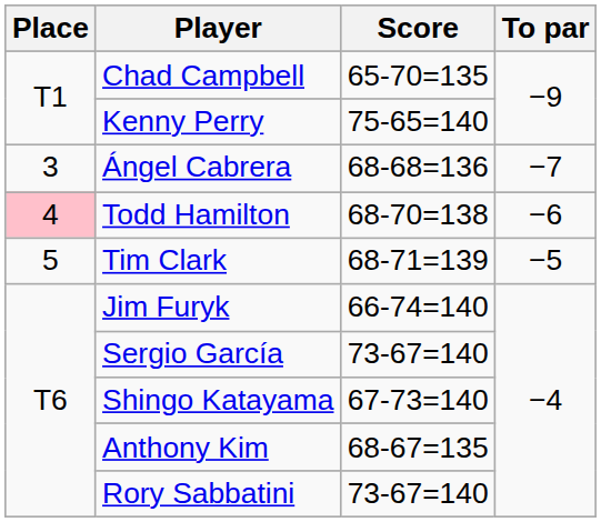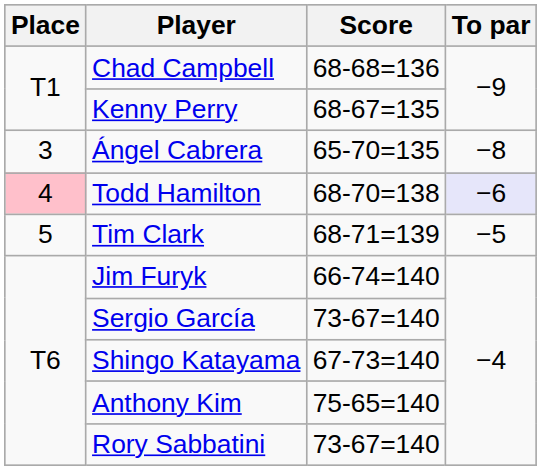Chad Campbell | Score: 65-70=135 -> 68-68=136
Kenny Perry | Score: 75-65=140 -> 68-67=135
Ángel Cabrera | Score: 68-68=136 -> 65-70=135
Ángel Cabrera | To par: −7 -> −8
Todd Hamilton | To par: no background -> lavender background
Anthony Kim | Score: 68-67=135 -> 75-65=140
